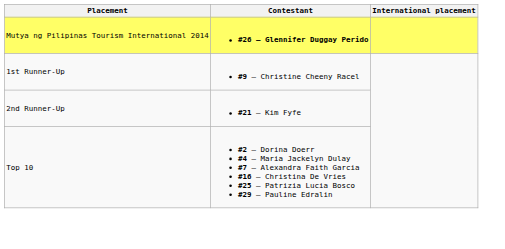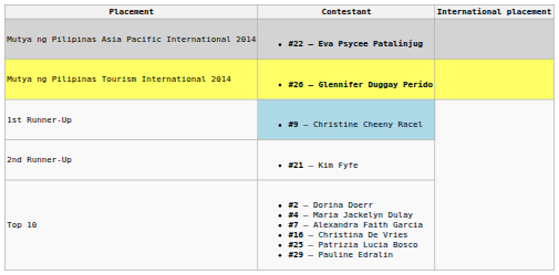+ row: Mutya ng Pilipinas Asia Pacific International 2014 | #22 – Eva Psycee Patalinjug
1st Runner-Up | Contestant: no background -> lightblue background
